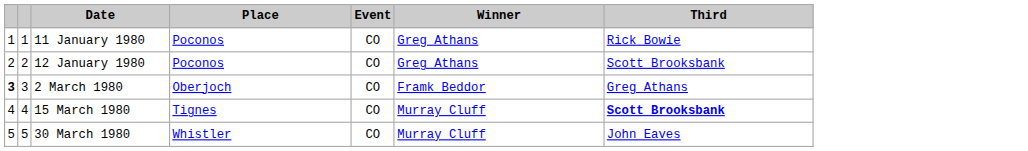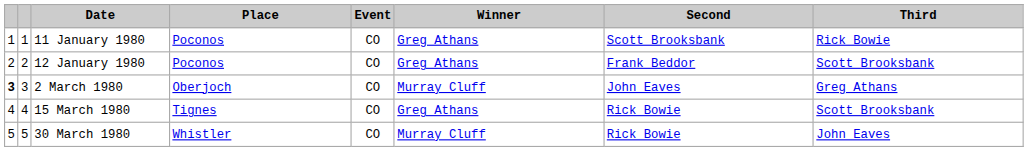+ column: Second | Scott Brooksbank | Frank Beddor | John Eaves | Rick Bowie | Rick Bowie
2 March 1980 | Winner: Framk Beddor -> Murray Cluff
15 March 1980 | Winner: Murray Cluff -> Greg Athans
15 March 1980 | Third: bold -> normal
